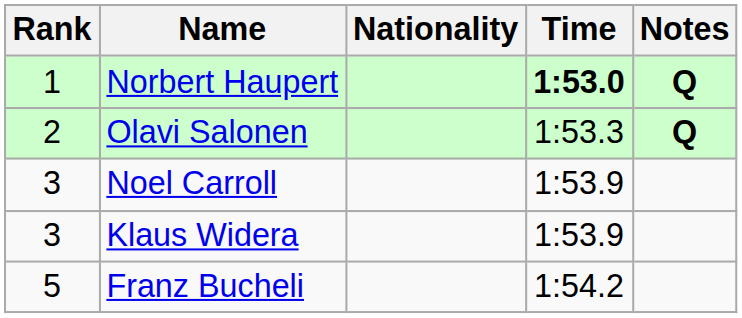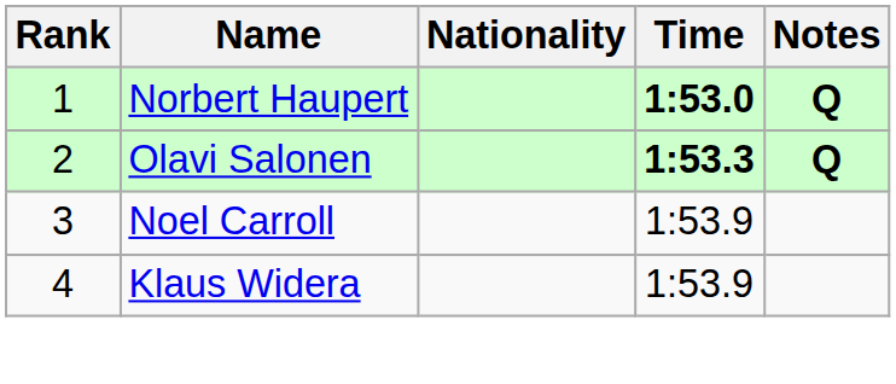Olavi Salonen | Time: normal -> bold
Klaus Widera | Rank: 3 -> 4
- row: 5 | Franz Bucheli | 1:54.2
